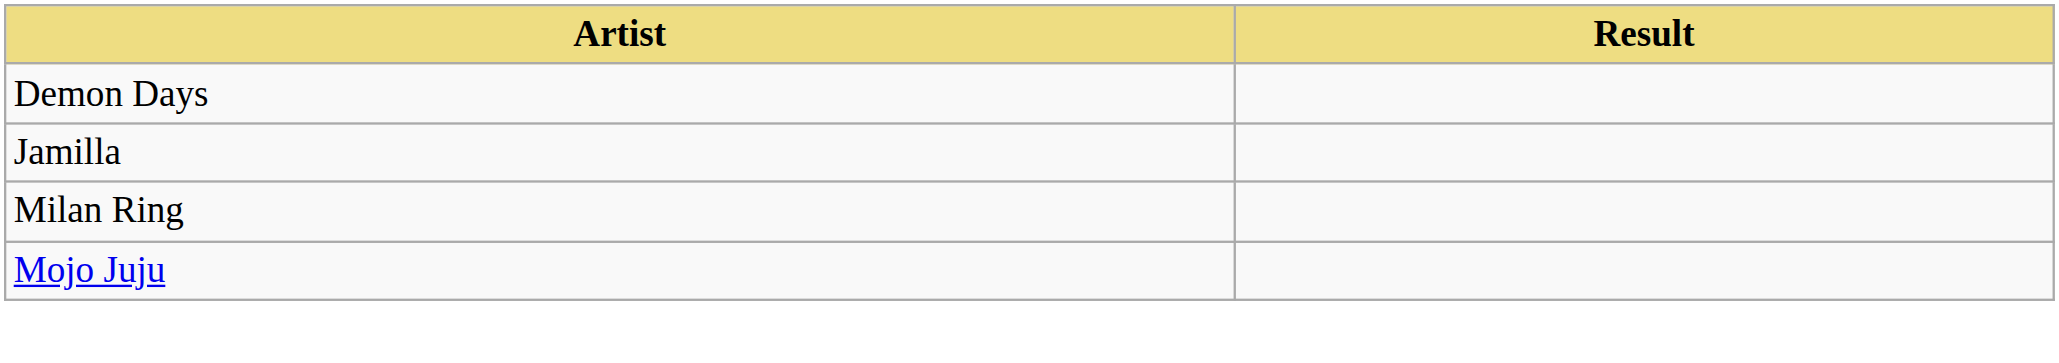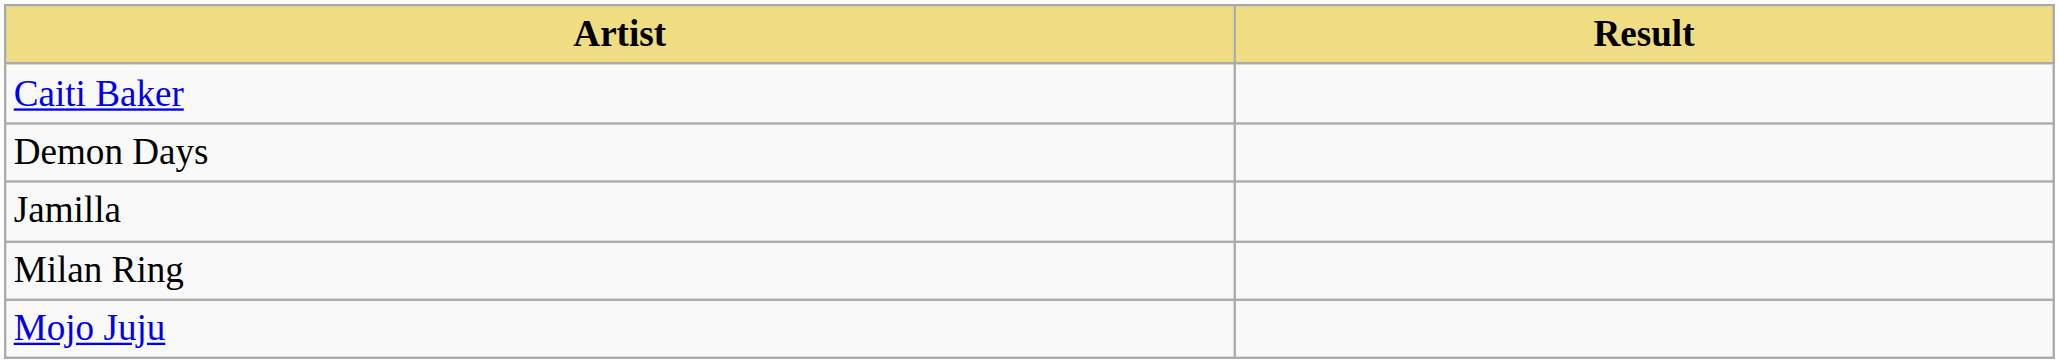+ row: Caiti Baker
